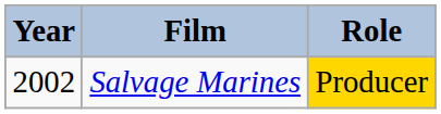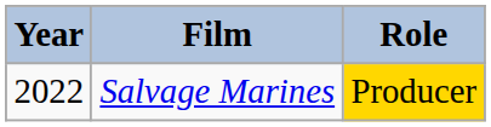Salvage Marines | Year: 2002 -> 2022
